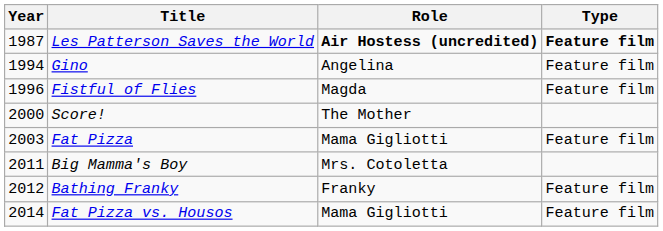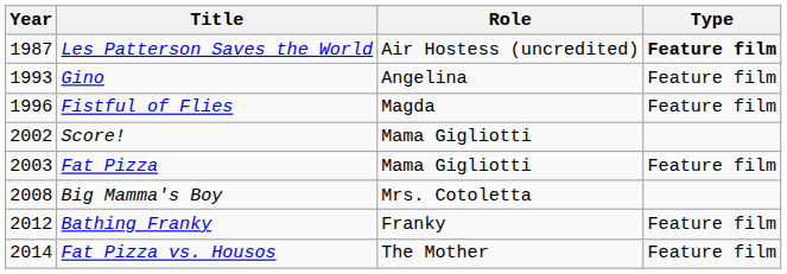Les Patterson Saves the World | Role: bold -> normal
Gino | Year: 1994 -> 1993
Score! | Year: 2000 -> 2002
Score! | Role: The Mother -> Mama Gigliotti
Big Mamma's Boy | Year: 2011 -> 2008
Fat Pizza vs. Housos | Role: Mama Gigliotti -> The Mother
